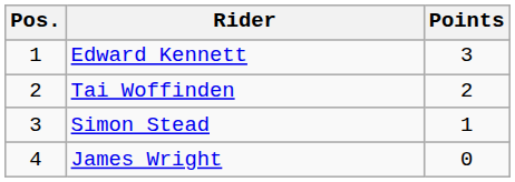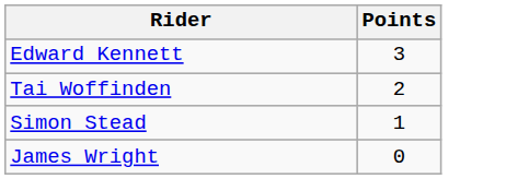- column: Pos. | 1 | 2 | 3 | 4
